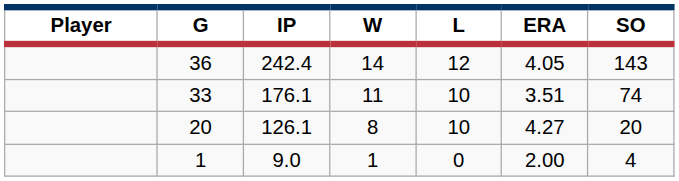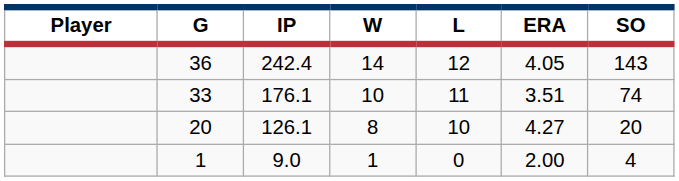33 | W: 11 -> 10
33 | L: 10 -> 11
